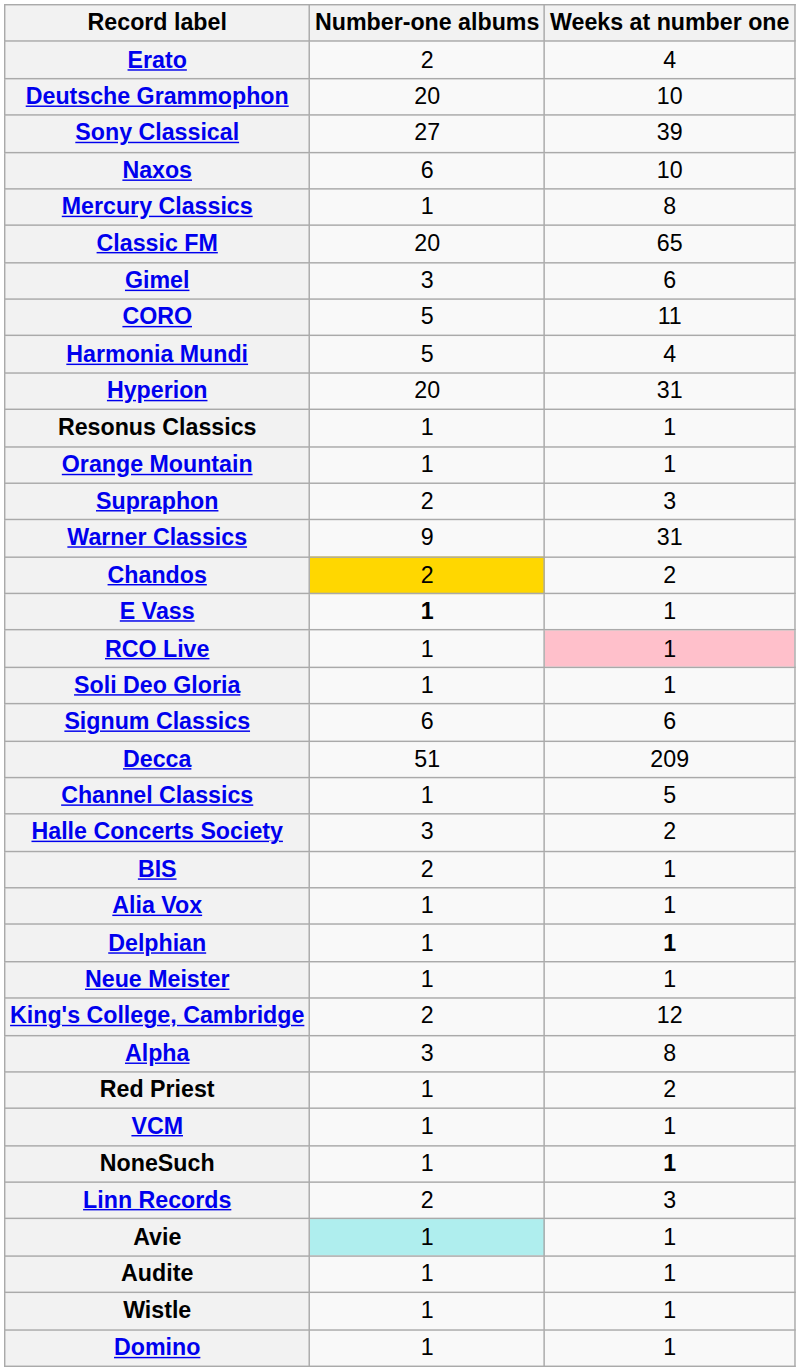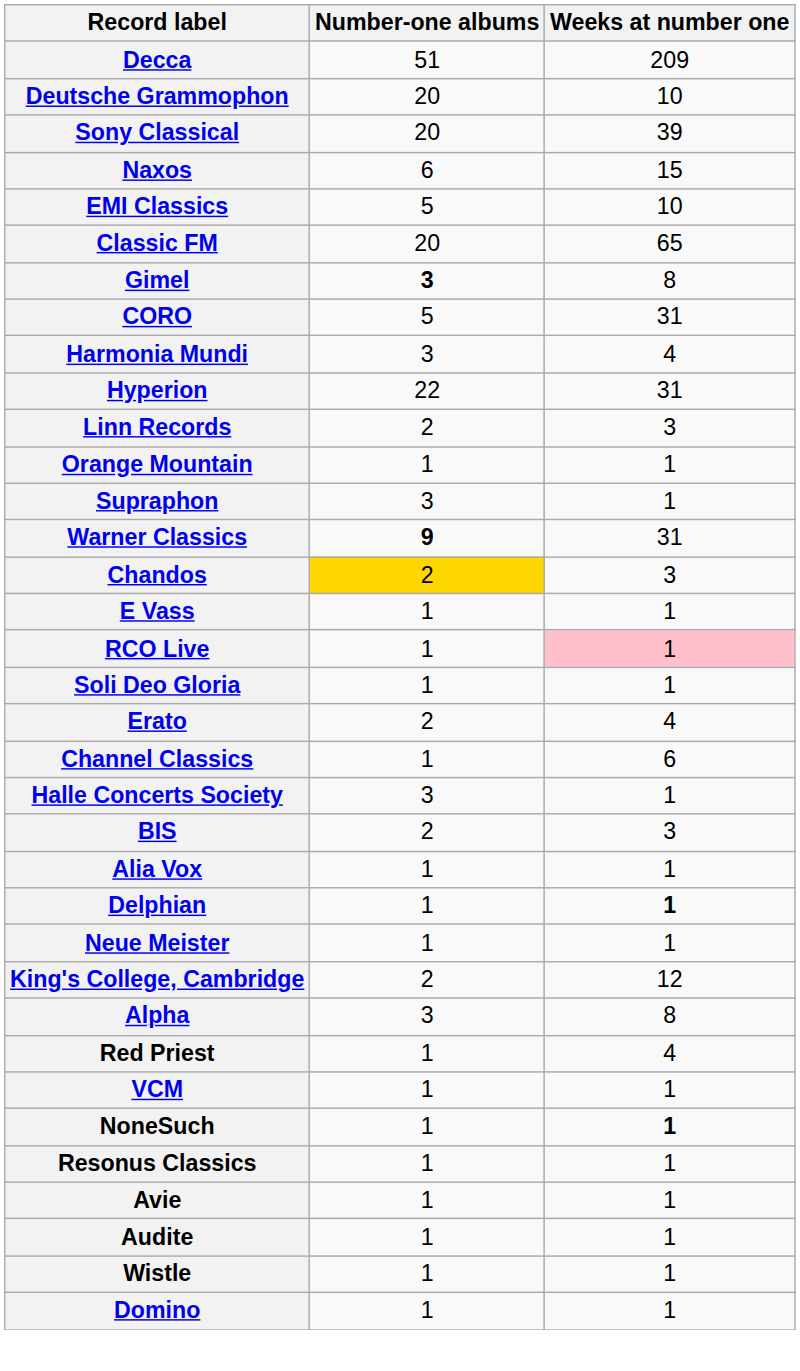rows swapped: Decca <-> Erato
Sony Classical | Number-one albums: 27 -> 20
Naxos | Weeks at number one: 10 -> 15
+ row: EMI Classics | 5 | 10
- row: Mercury Classics | 1 | 8
Gimel | Number-one albums: normal -> bold
Gimel | Weeks at number one: 6 -> 8
CORO | Weeks at number one: 11 -> 31
Harmonia Mundi | Number-one albums: 5 -> 3
Hyperion | Number-one albums: 20 -> 22
rows swapped: Linn Records <-> Resonus Classics
Supraphon | Number-one albums: 2 -> 3
Supraphon | Weeks at number one: 3 -> 1
Warner Classics | Number-one albums: normal -> bold
Chandos | Weeks at number one: 2 -> 3
E Vass | Number-one albums: bold -> normal
- row: Signum Classics | 6 | 6
Channel Classics | Weeks at number one: 5 -> 6
Halle Concerts Society | Weeks at number one: 2 -> 1
BIS | Weeks at number one: 1 -> 3
Red Priest | Weeks at number one: 2 -> 4
Avie | Number-one albums: paleturquoise background -> no background
